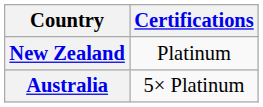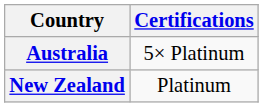rows swapped: Australia <-> New Zealand
